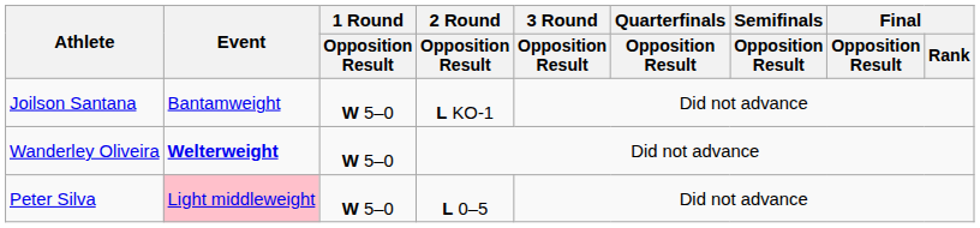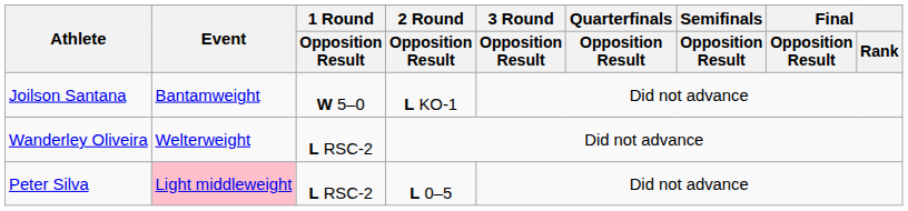Wanderley Oliveira | Event: bold -> normal
Wanderley Oliveira | 1 Round / Opposition Result: W 5–0 -> L RSC-2
Peter Silva | 1 Round / Opposition Result: W 5–0 -> L RSC-2
